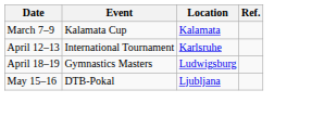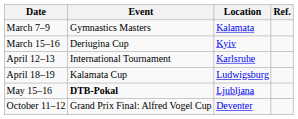March 7–9 | Event: Kalamata Cup -> Gymnastics Masters
+ row: March 15–16 | Deriugina Cup | Kyiv
April 18–19 | Event: Gymnastics Masters -> Kalamata Cup
May 15–16 | Event: normal -> bold
+ row: October 11–12 | Grand Prix Final: Alfred Vogel Cup | Deventer
